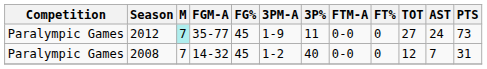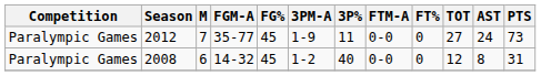2012 | M: paleturquoise background -> no background
2008 | M: 7 -> 6
2008 | AST: 7 -> 8
